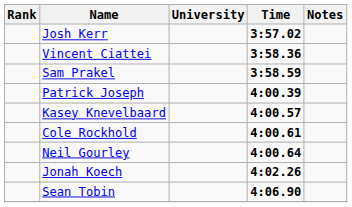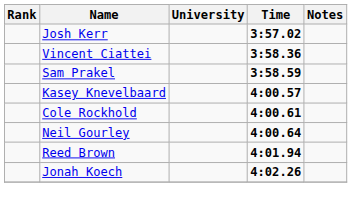- row: Patrick Joseph | 4:00.39
+ row: Reed Brown | 4:01.94
- row: Sean Tobin | 4:06.90
